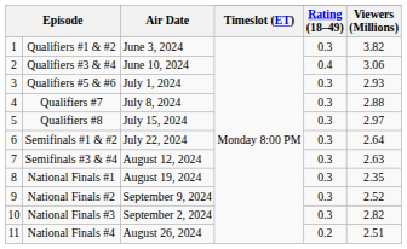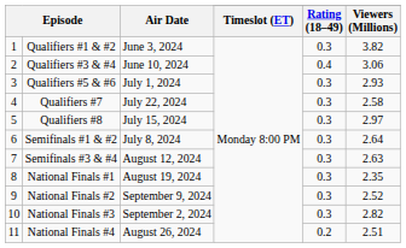Qualifiers #7 | Air Date: July 8, 2024 -> July 22, 2024
Qualifiers #7 | Viewers (Millions): 2.88 -> 2.58
Semifinals #1 & #2 | Air Date: July 22, 2024 -> July 8, 2024
